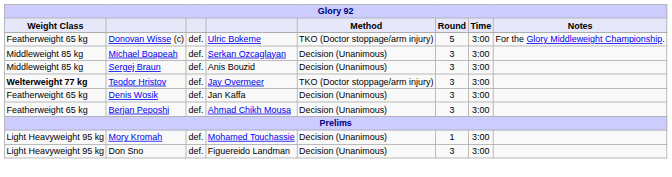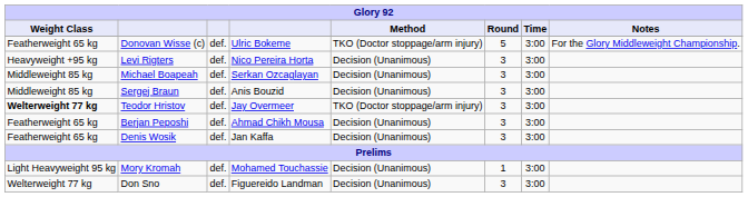+ row: Heavyweight +95 kg | Levi Rigters | def. | Nico Pereira Horta | Decision (Unanimous) | 3 | 3:00
rows swapped: Denis Wosik <-> Berjan Peposhi
Don Sno | Weight Class: Light Heavyweight 95 kg -> Welterweight 77 kg
